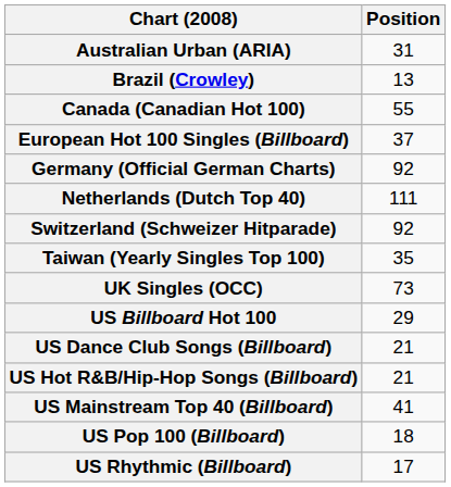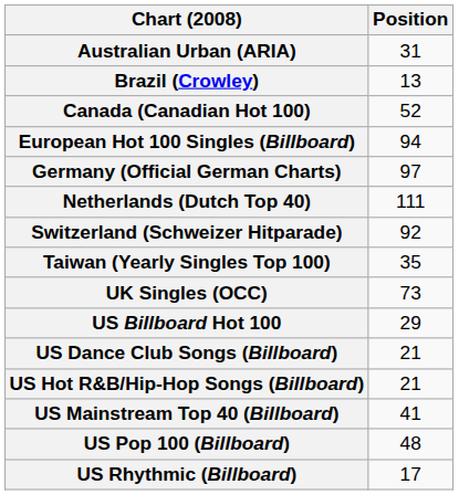Canada (Canadian Hot 100) | Position: 55 -> 52
European Hot 100 Singles (Billboard) | Position: 37 -> 94
Germany (Official German Charts) | Position: 92 -> 97
US Pop 100 (Billboard) | Position: 18 -> 48
